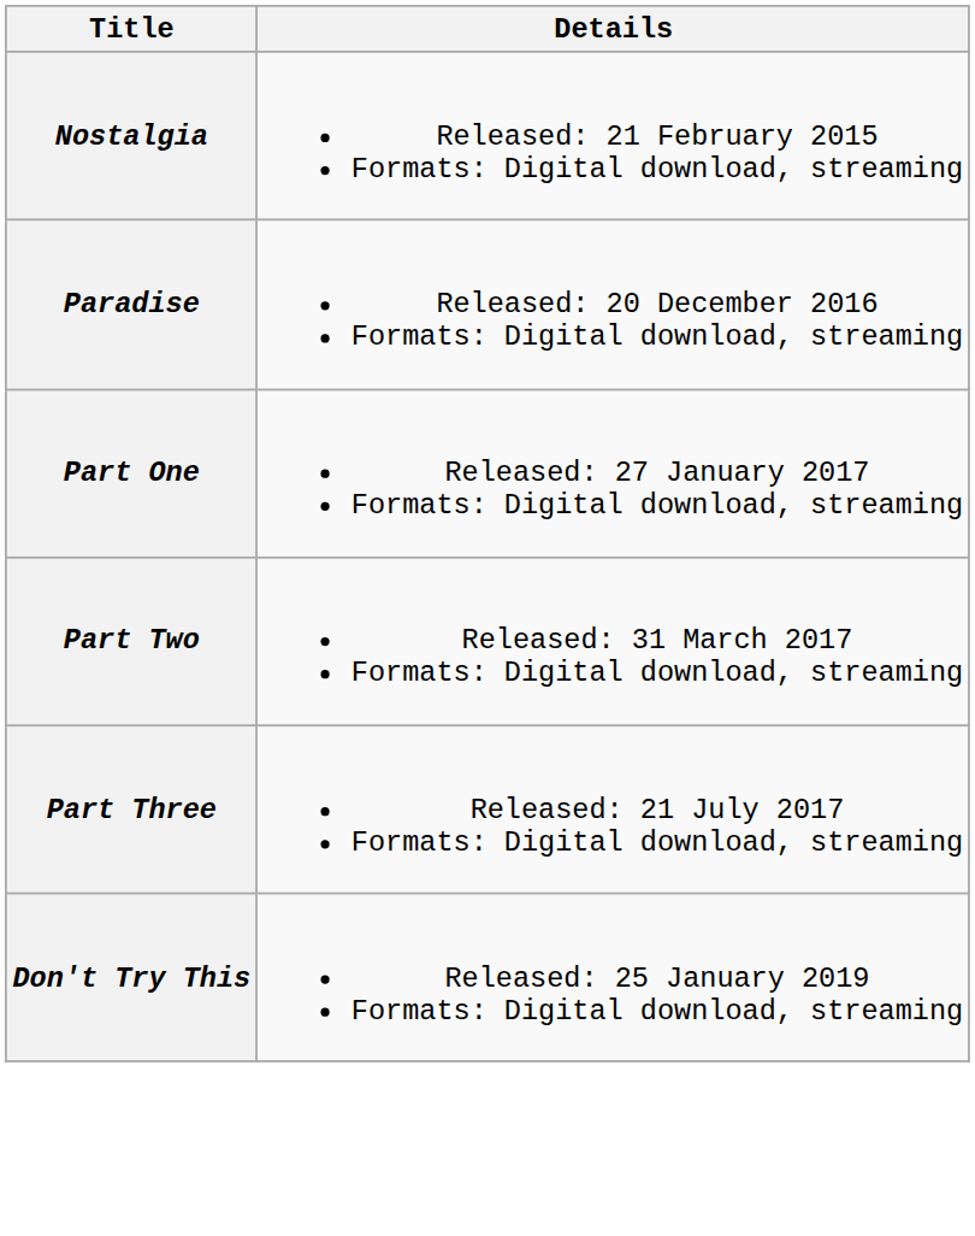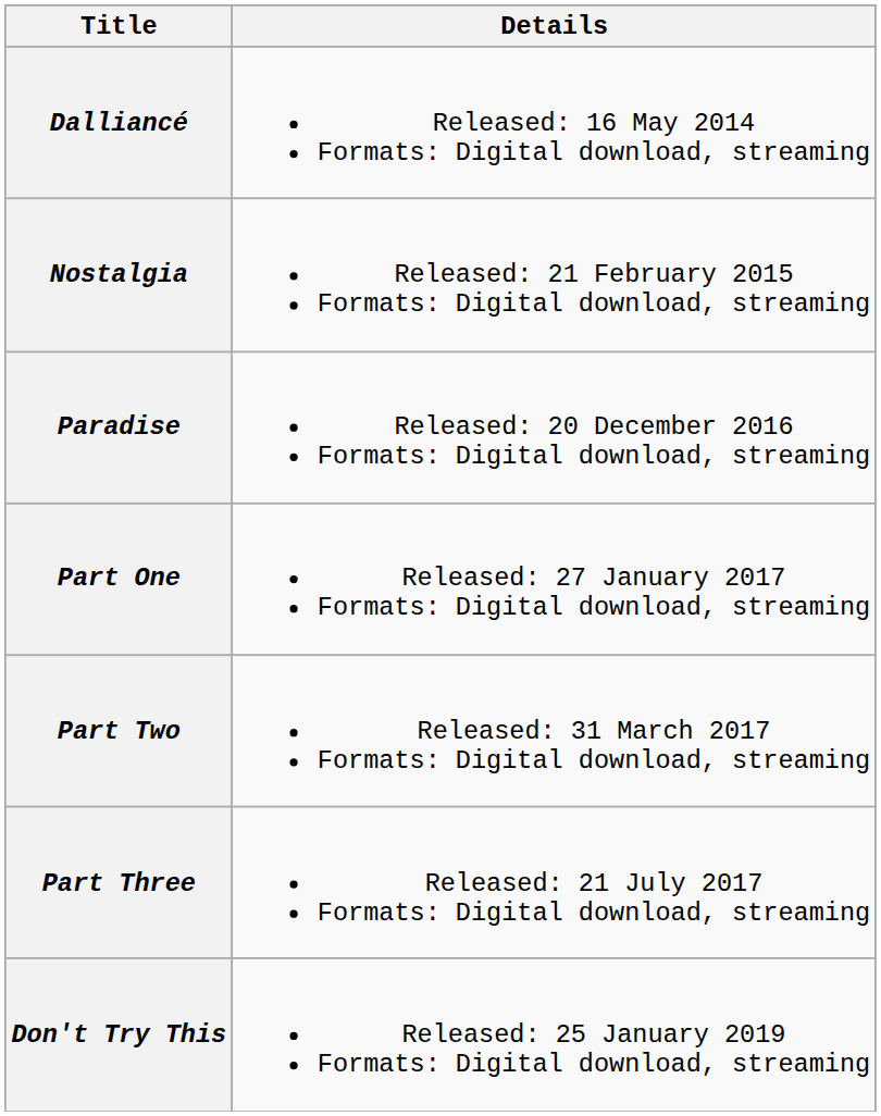+ row: Dalliancé | Released: 16 May 2014 Formats: Digital download, streaming
